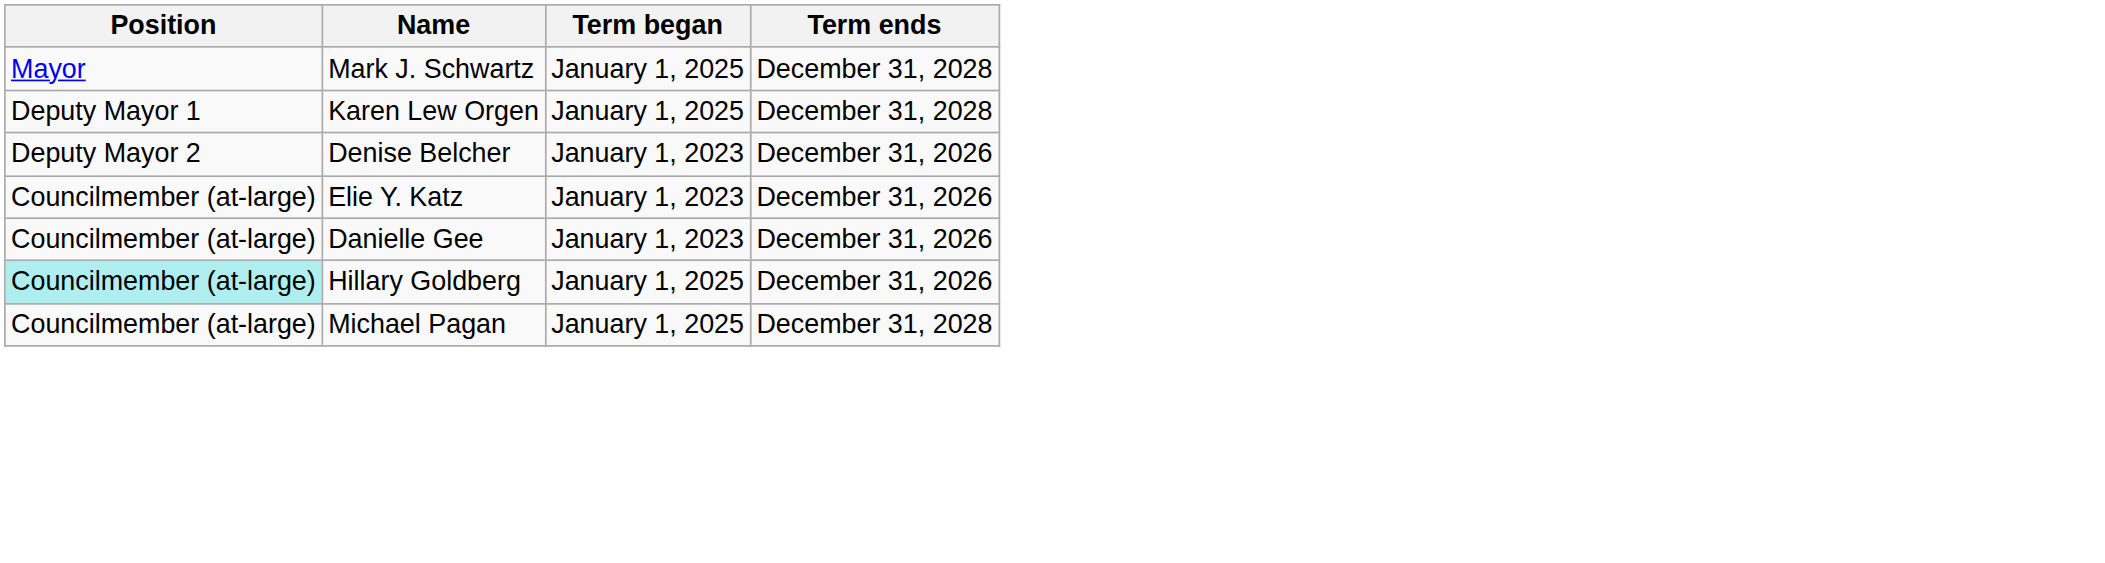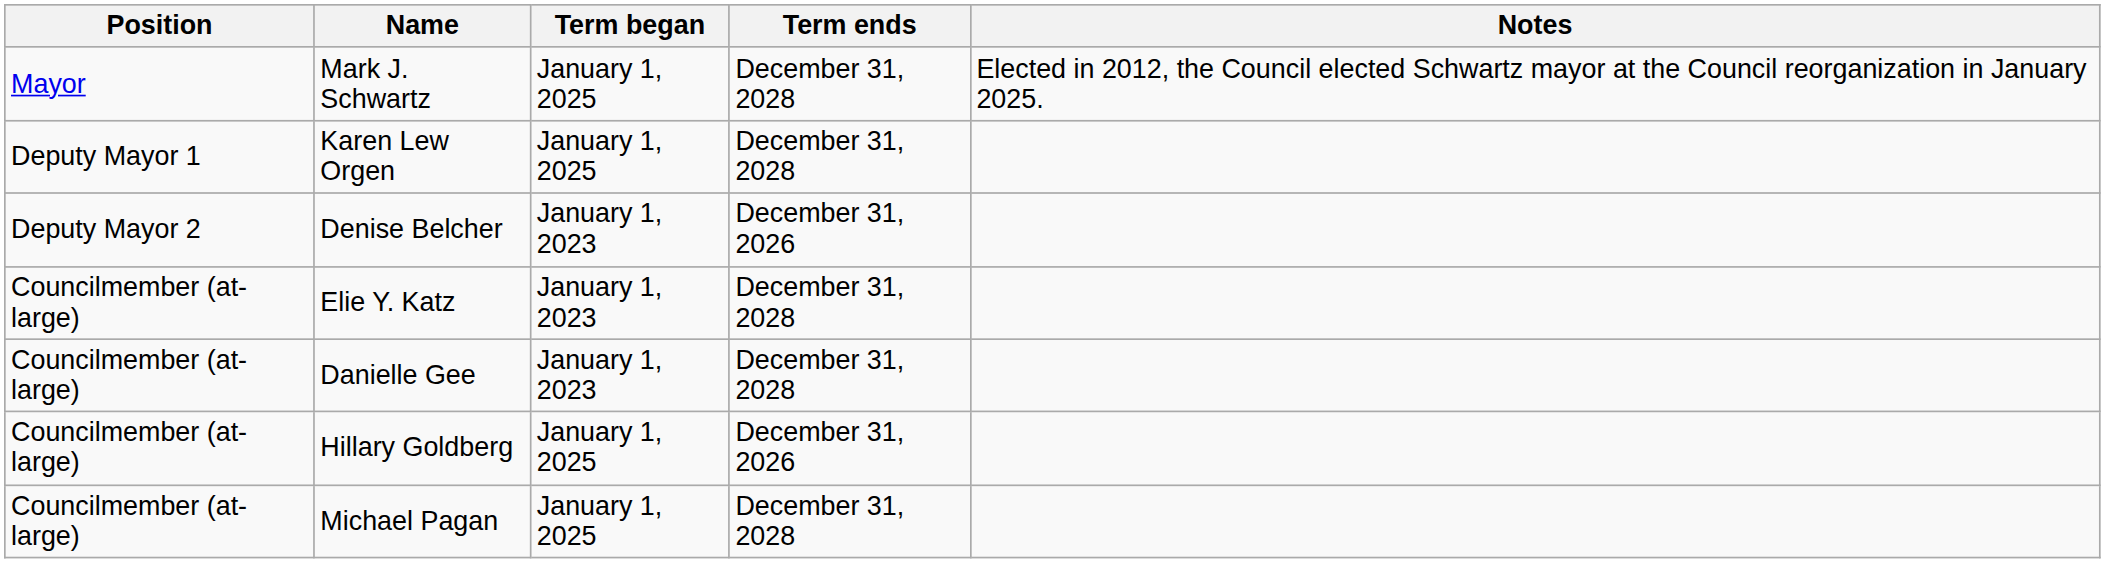+ column: Notes | Elected in 2012, the Council elected Schwartz mayor at the Council reorganization in January 2025.
Elie Y. Katz | Term ends: December 31, 2026 -> December 31, 2028
Danielle Gee | Term ends: December 31, 2026 -> December 31, 2028
Hillary Goldberg | Position: paleturquoise background -> no background
